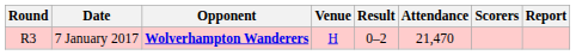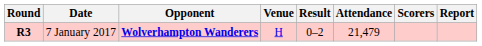7 January 2017 | Round: normal -> bold
7 January 2017 | Attendance: 21,470 -> 21,479
